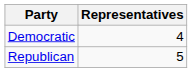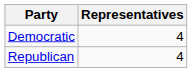Republican | Representatives: 5 -> 4
